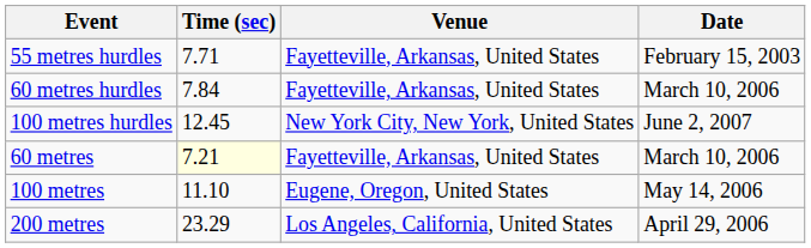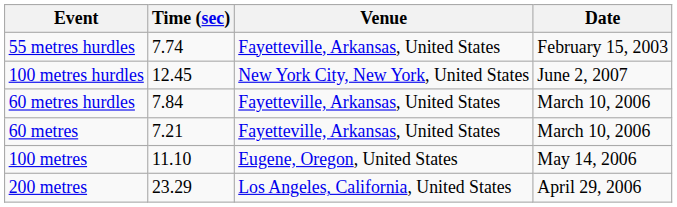55 metres hurdles | Time (sec): 7.71 -> 7.74
rows swapped: 60 metres hurdles <-> 100 metres hurdles
60 metres | Time (sec): lightyellow background -> no background
